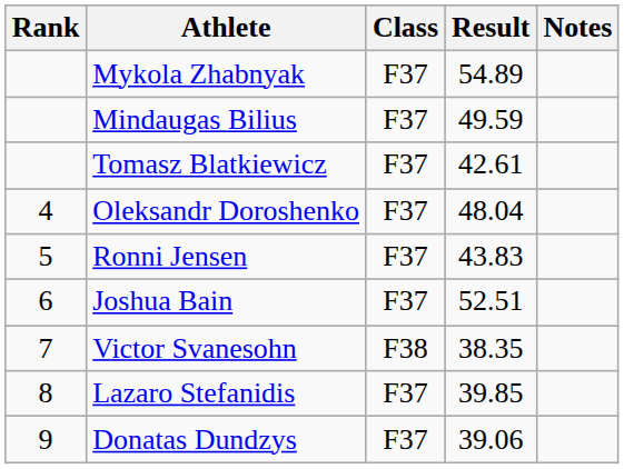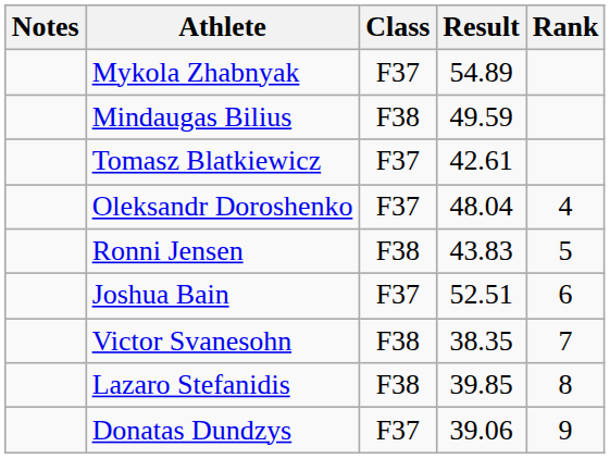columns swapped: Rank <-> Notes
Mindaugas Bilius | Class: F37 -> F38
Ronni Jensen | Class: F37 -> F38
Lazaro Stefanidis | Class: F37 -> F38
